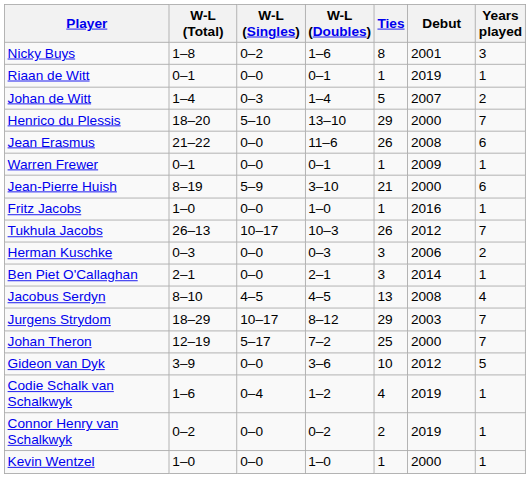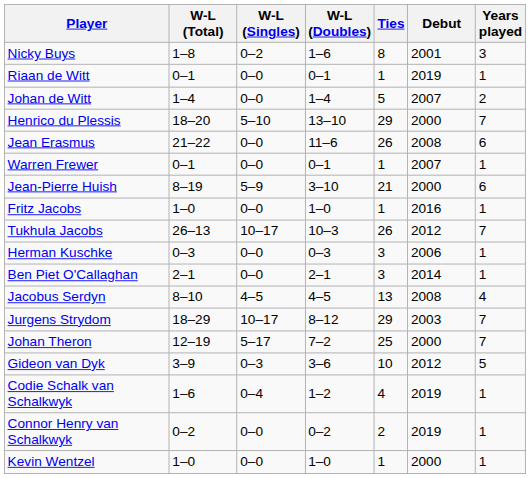Johan de Witt | W-L (Singles): 0–3 -> 0–0
Warren Frewer | Debut: 2009 -> 2007
Herman Kuschke | Years played: 2 -> 1
Gideon van Dyk | W-L (Singles): 0–0 -> 0–3
